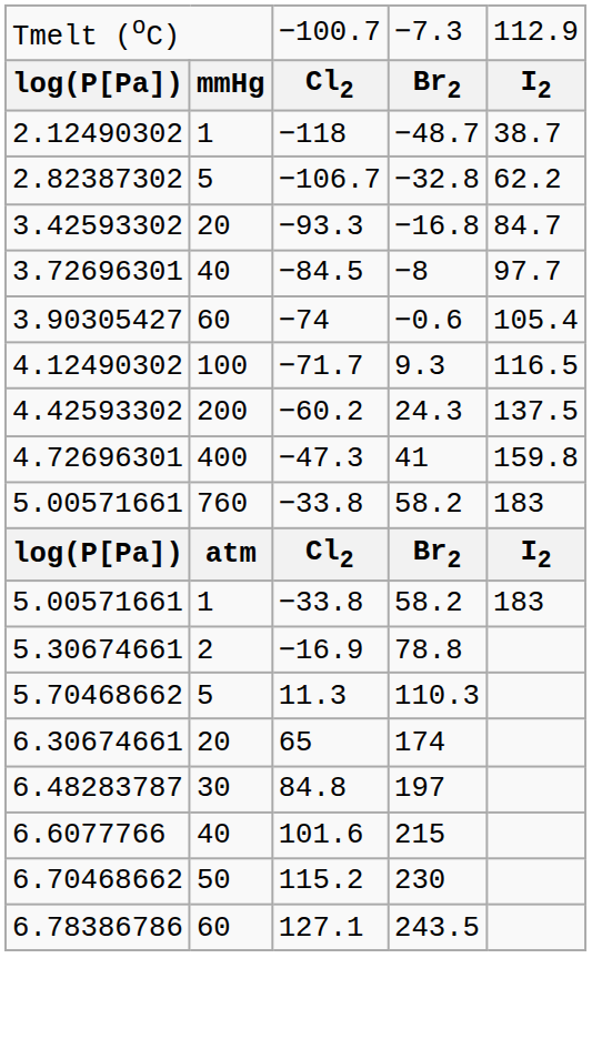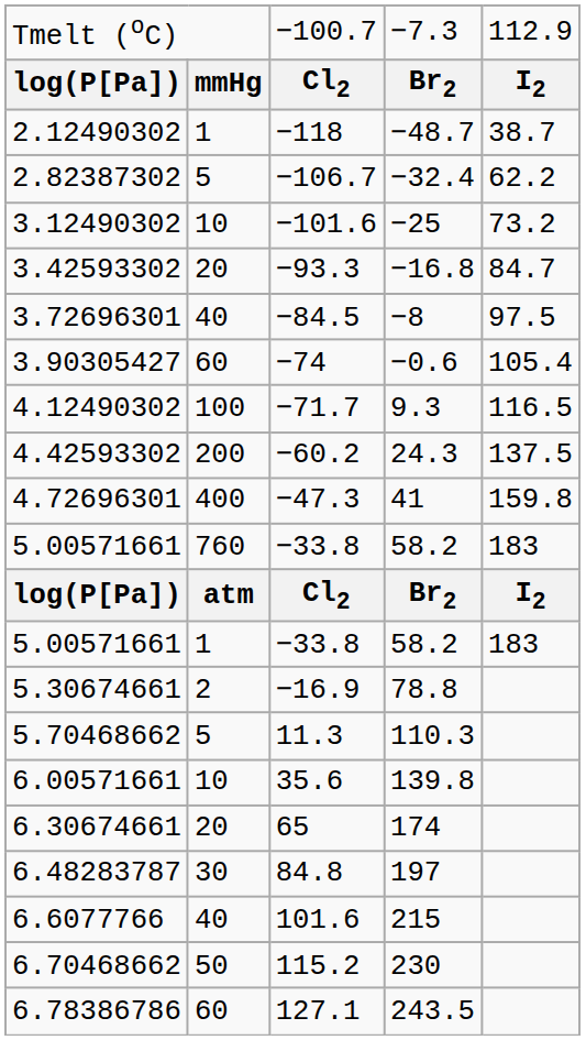2.82387302 | column 4: −32.8 -> −32.4
+ row: 3.12490302 | 10 | −101.6 | −25 | 73.2
3.72696301 | column 5: 97.7 -> 97.5
+ row: 6.00571661 | 10 | 35.6 | 139.8
